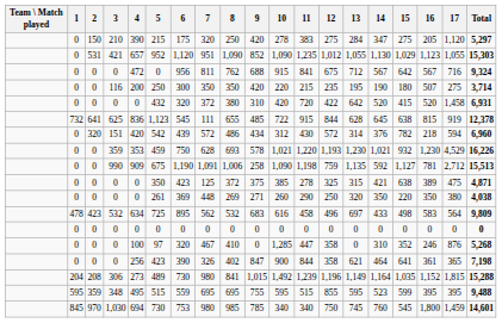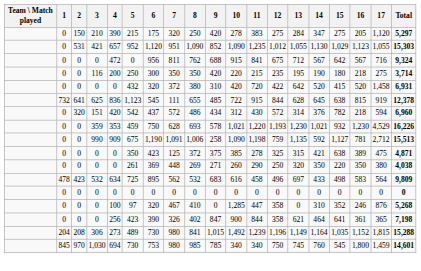116 | 16: 507 -> 218
151 | 6: 439 -> 437
- row: 595 | 359 | 348 | 495 | 515 | 559 | 695 | 695 | 755 | 595 | 515 | 855 | 595 | 523 | 599 | 395 | 395 | 9,488
